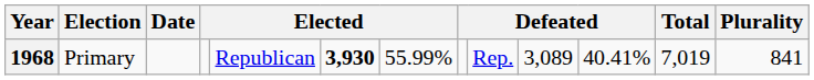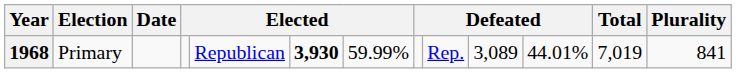1968 | column 7: 55.99% -> 59.99%
1968 | column 11: 40.41% -> 44.01%
